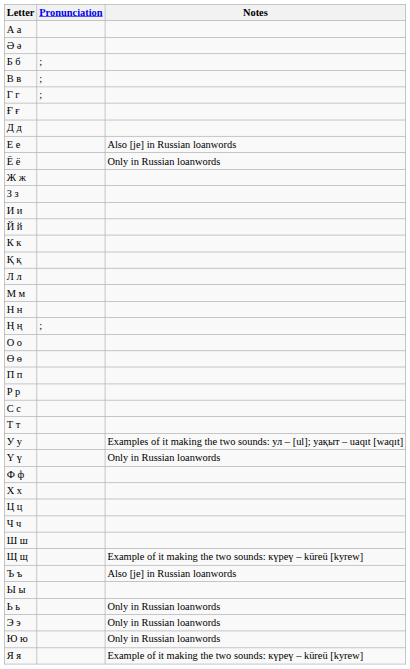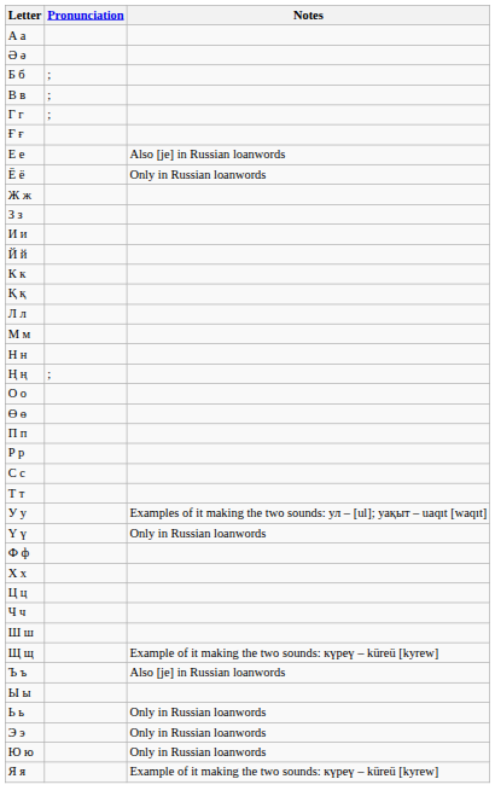- row: Д д
